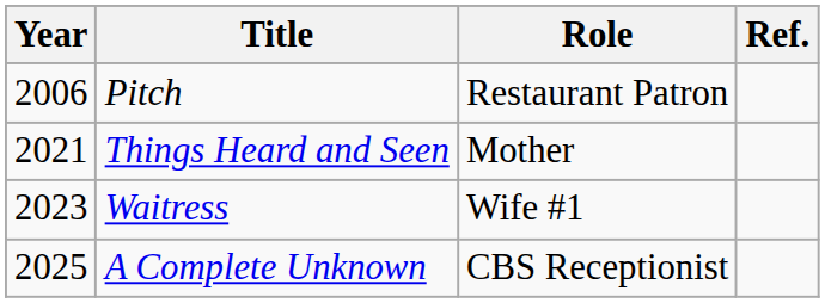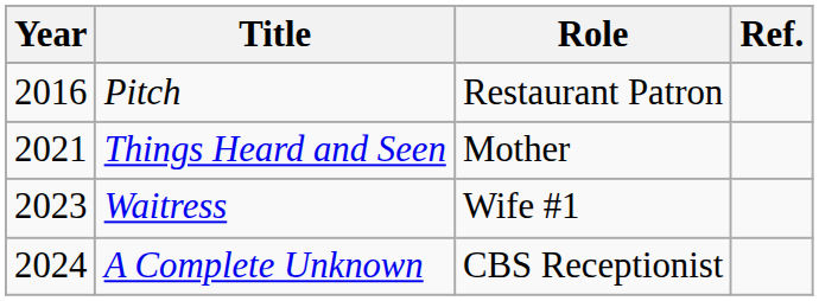Pitch | Year: 2006 -> 2016
A Complete Unknown | Year: 2025 -> 2024
